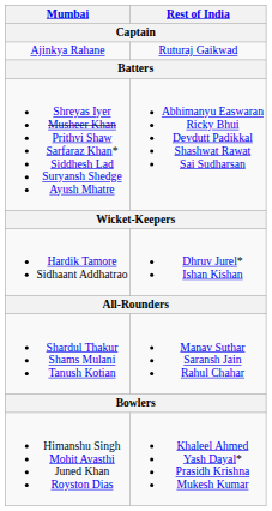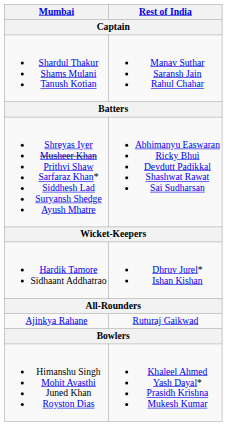rows swapped: Ajinkya Rahane <-> Shardul Thakur Shams Mulani Tanush Kotian
